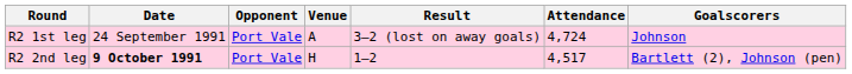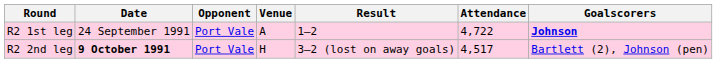R2 1st leg | Result: 3–2 (lost on away goals) -> 1–2
R2 1st leg | Attendance: 4,724 -> 4,722
R2 1st leg | Goalscorers: normal -> bold
R2 2nd leg | Result: 1–2 -> 3–2 (lost on away goals)
